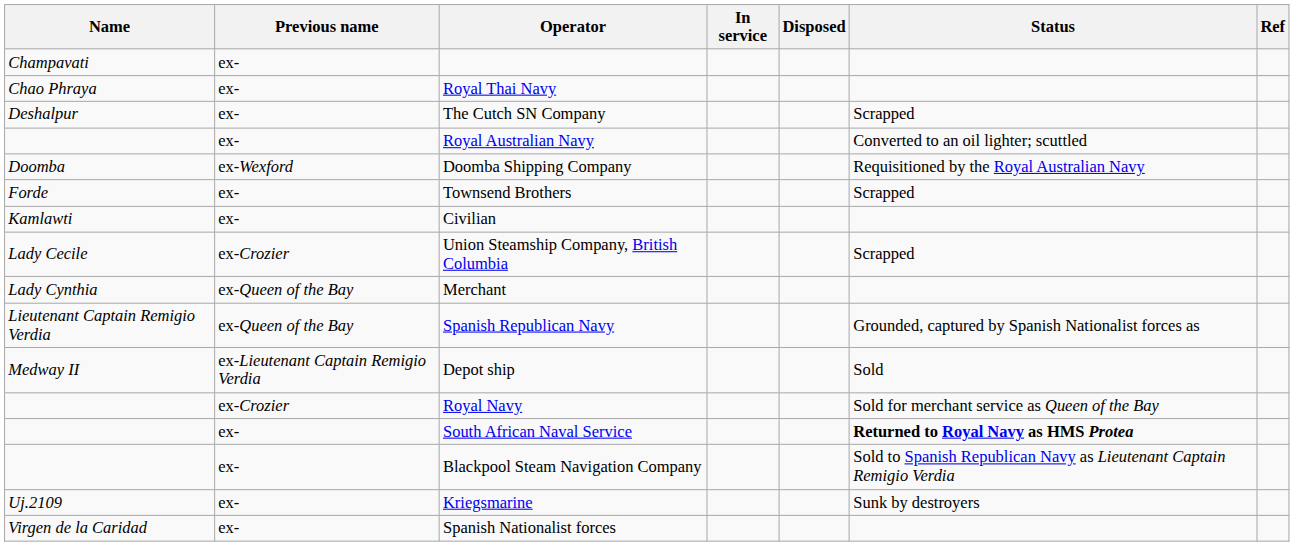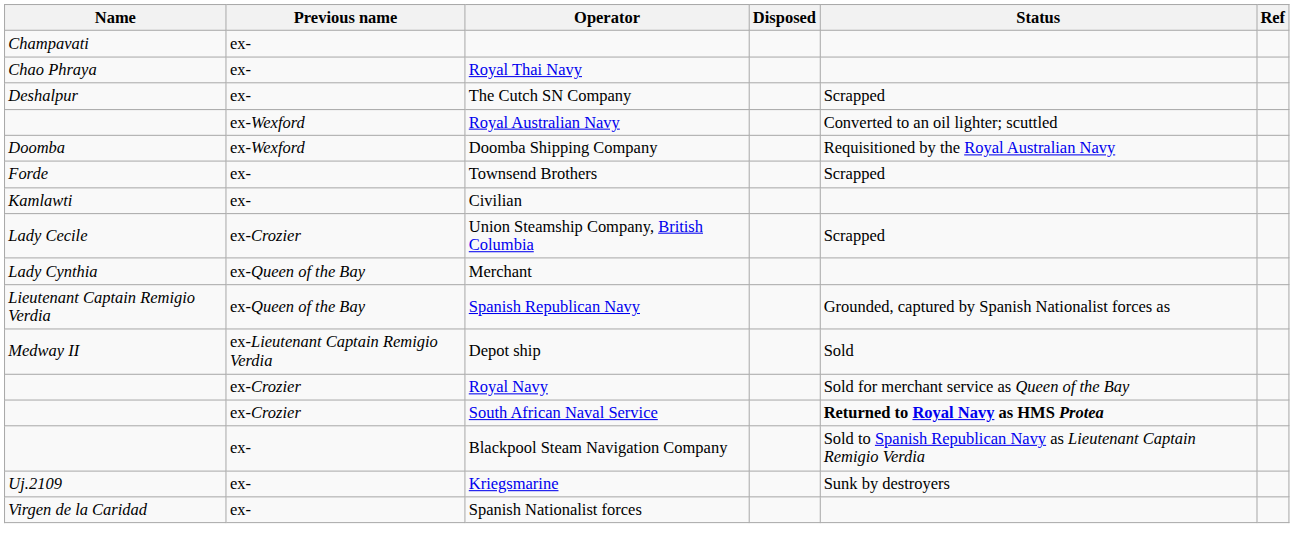- column: In service
Royal Australian Navy | Previous name: ex- -> ex-Wexford
South African Naval Service | Previous name: ex- -> ex-Crozier
